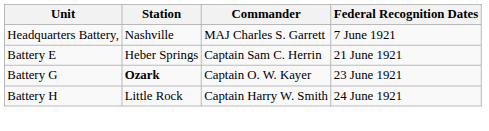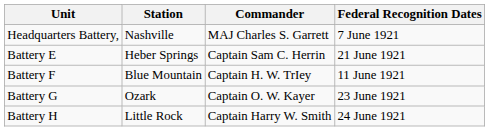+ row: Battery F | Blue Mountain | Captain H. W. TrIey | 11 June 1921
Battery G | Station: bold -> normal
